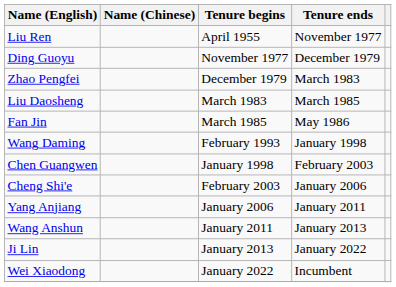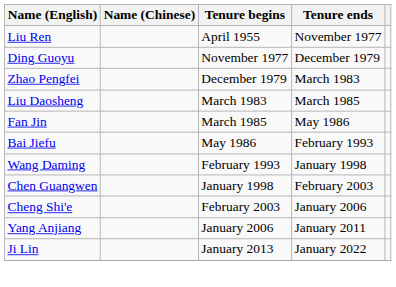+ row: Bai Jiefu | May 1986 | February 1993
- row: Wang Anshun | January 2011 | January 2013
- row: Wei Xiaodong | January 2022 | Incumbent
